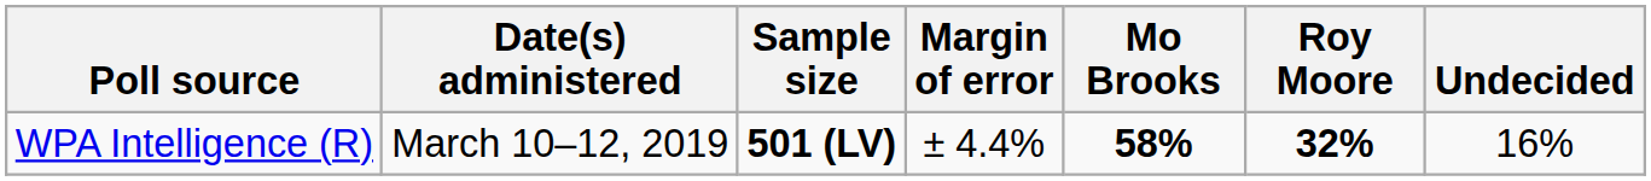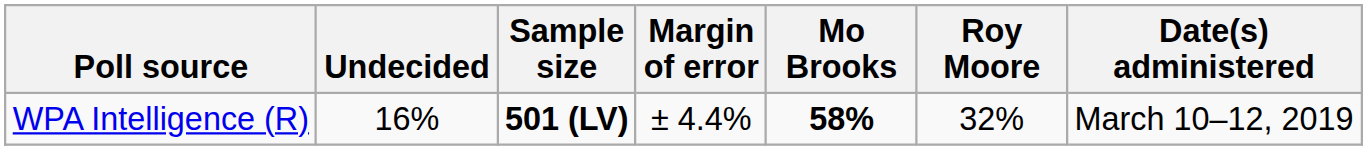columns swapped: Date(s) administered <-> Undecided
WPA Intelligence (R) | Roy Moore: bold -> normal
